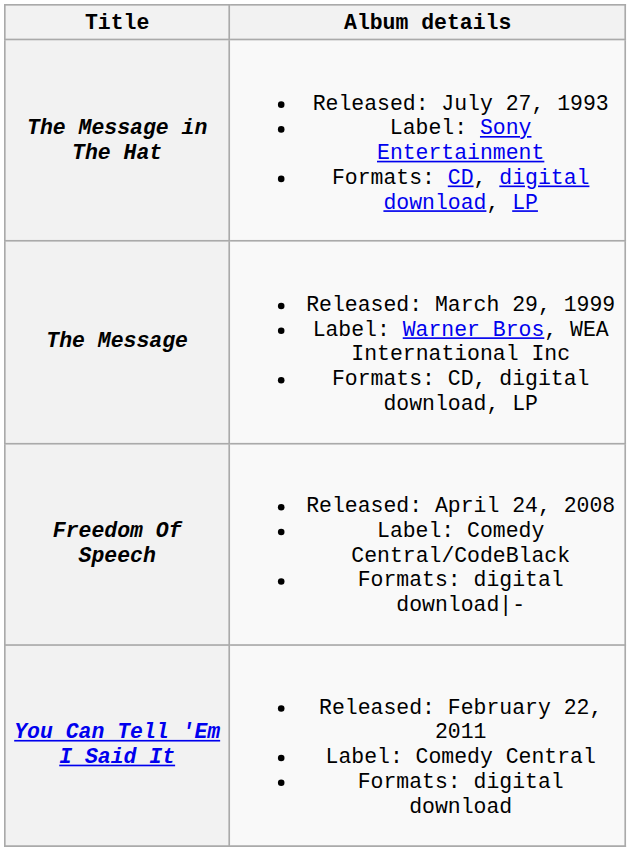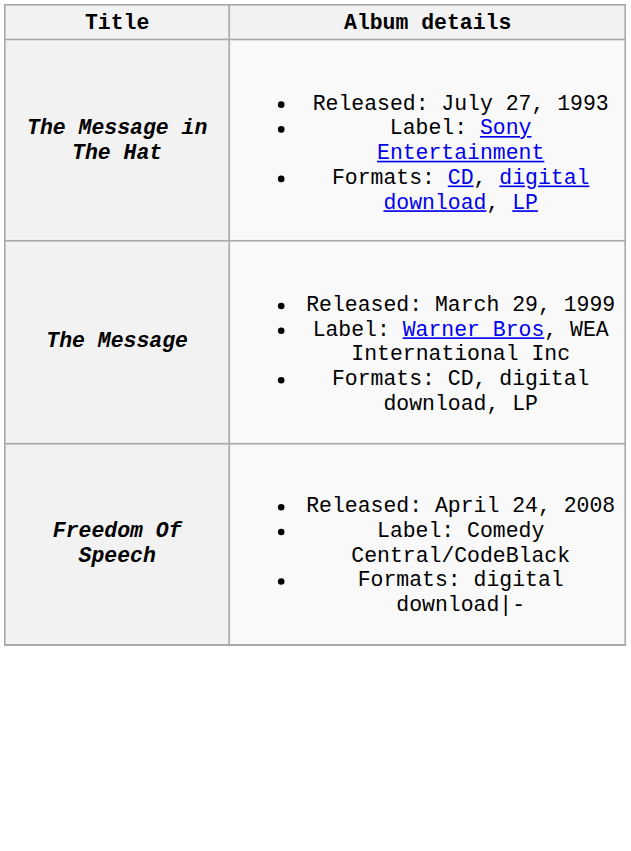- row: You Can Tell 'Em I Said It | Released: February 22, 2011 Label: Comedy Central Formats: digital download
